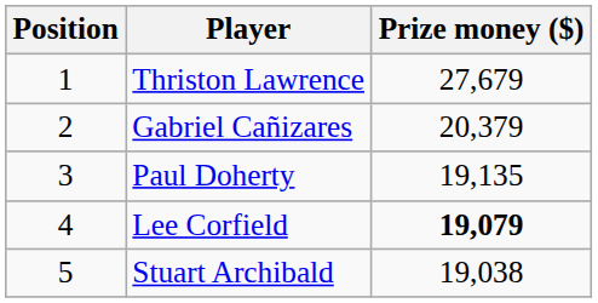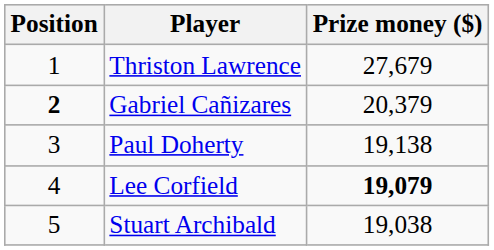Gabriel Cañizares | Position: normal -> bold
Paul Doherty | Prize money ($): 19,135 -> 19,138
